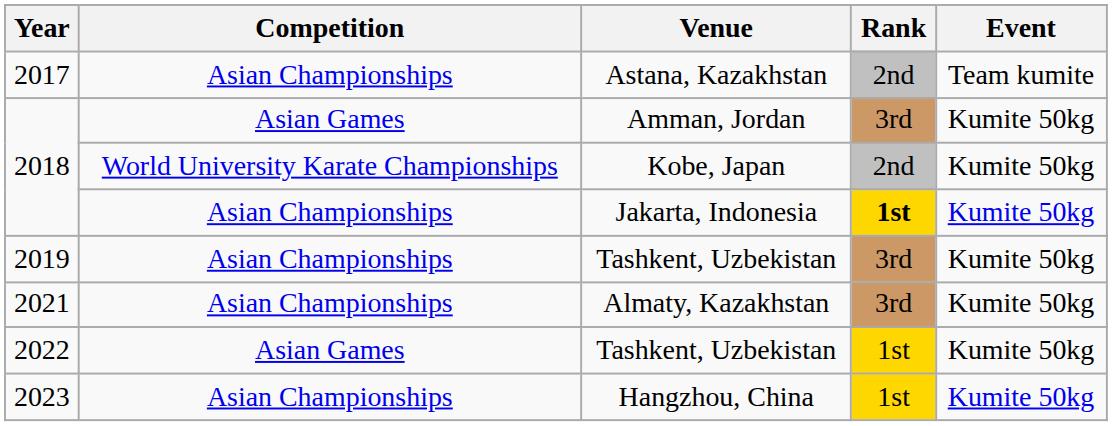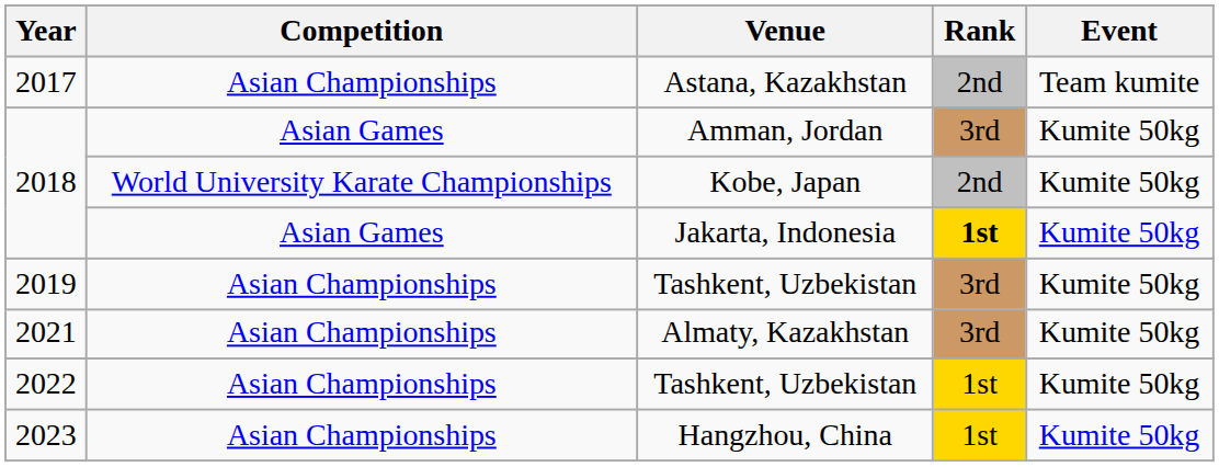Jakarta, Indonesia | Competition: Asian Championships -> Asian Games
2022 / Tashkent, Uzbekistan | Competition: Asian Games -> Asian Championships
